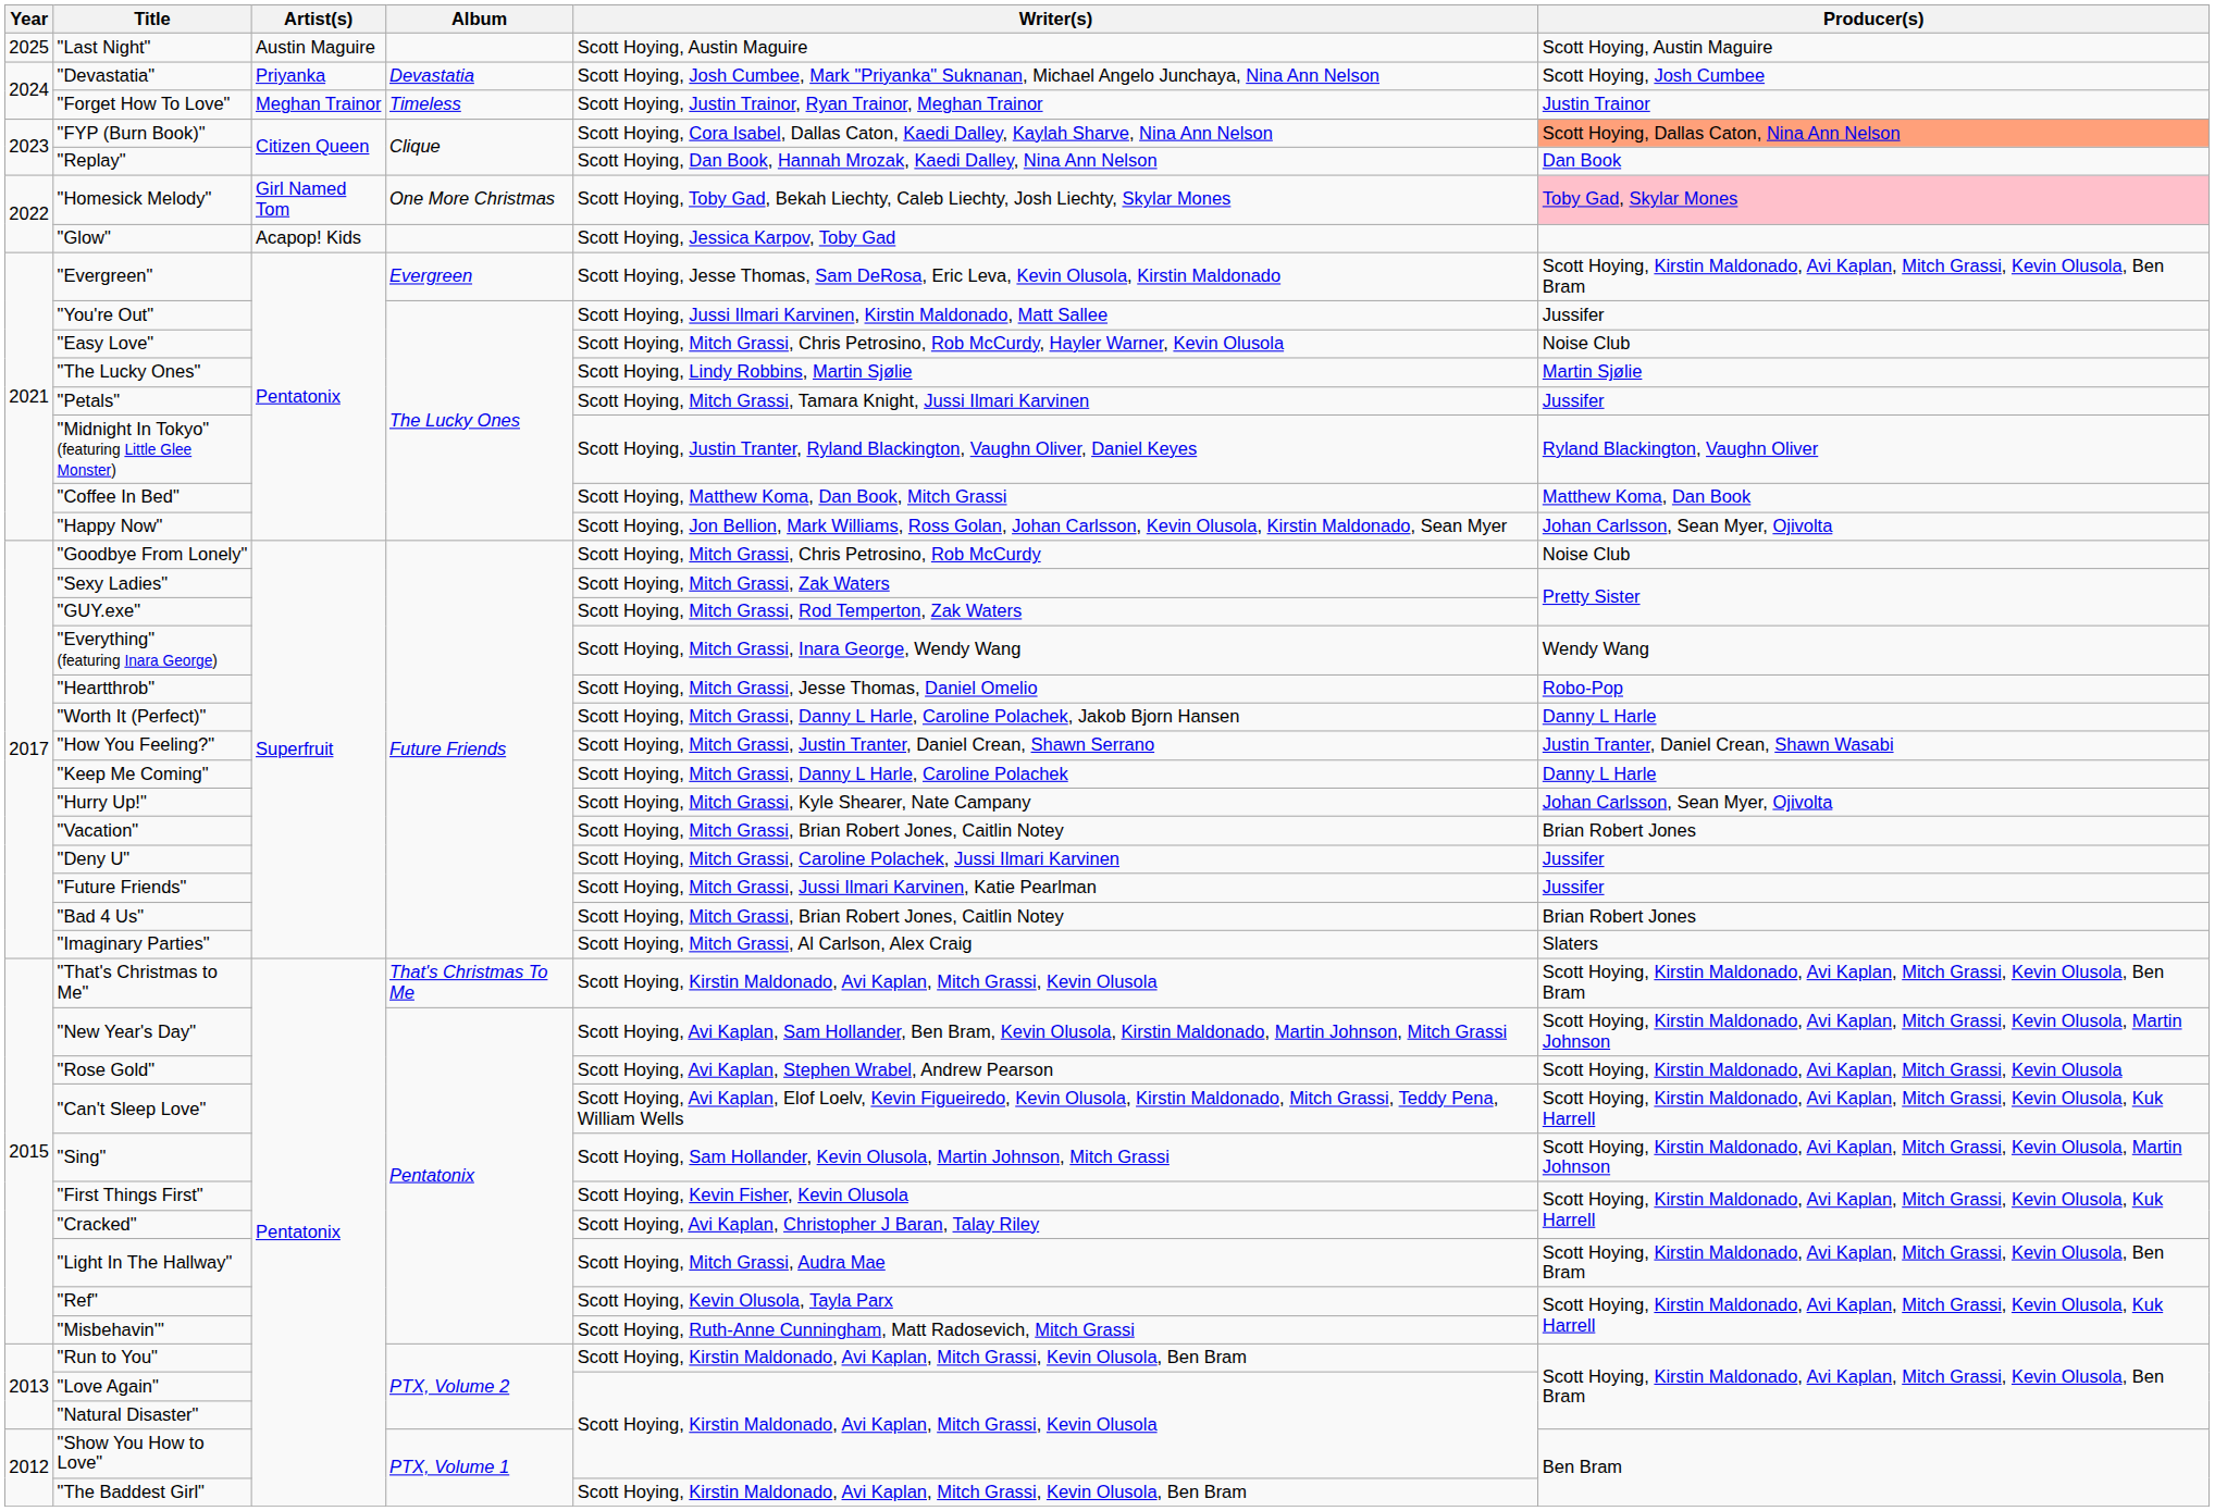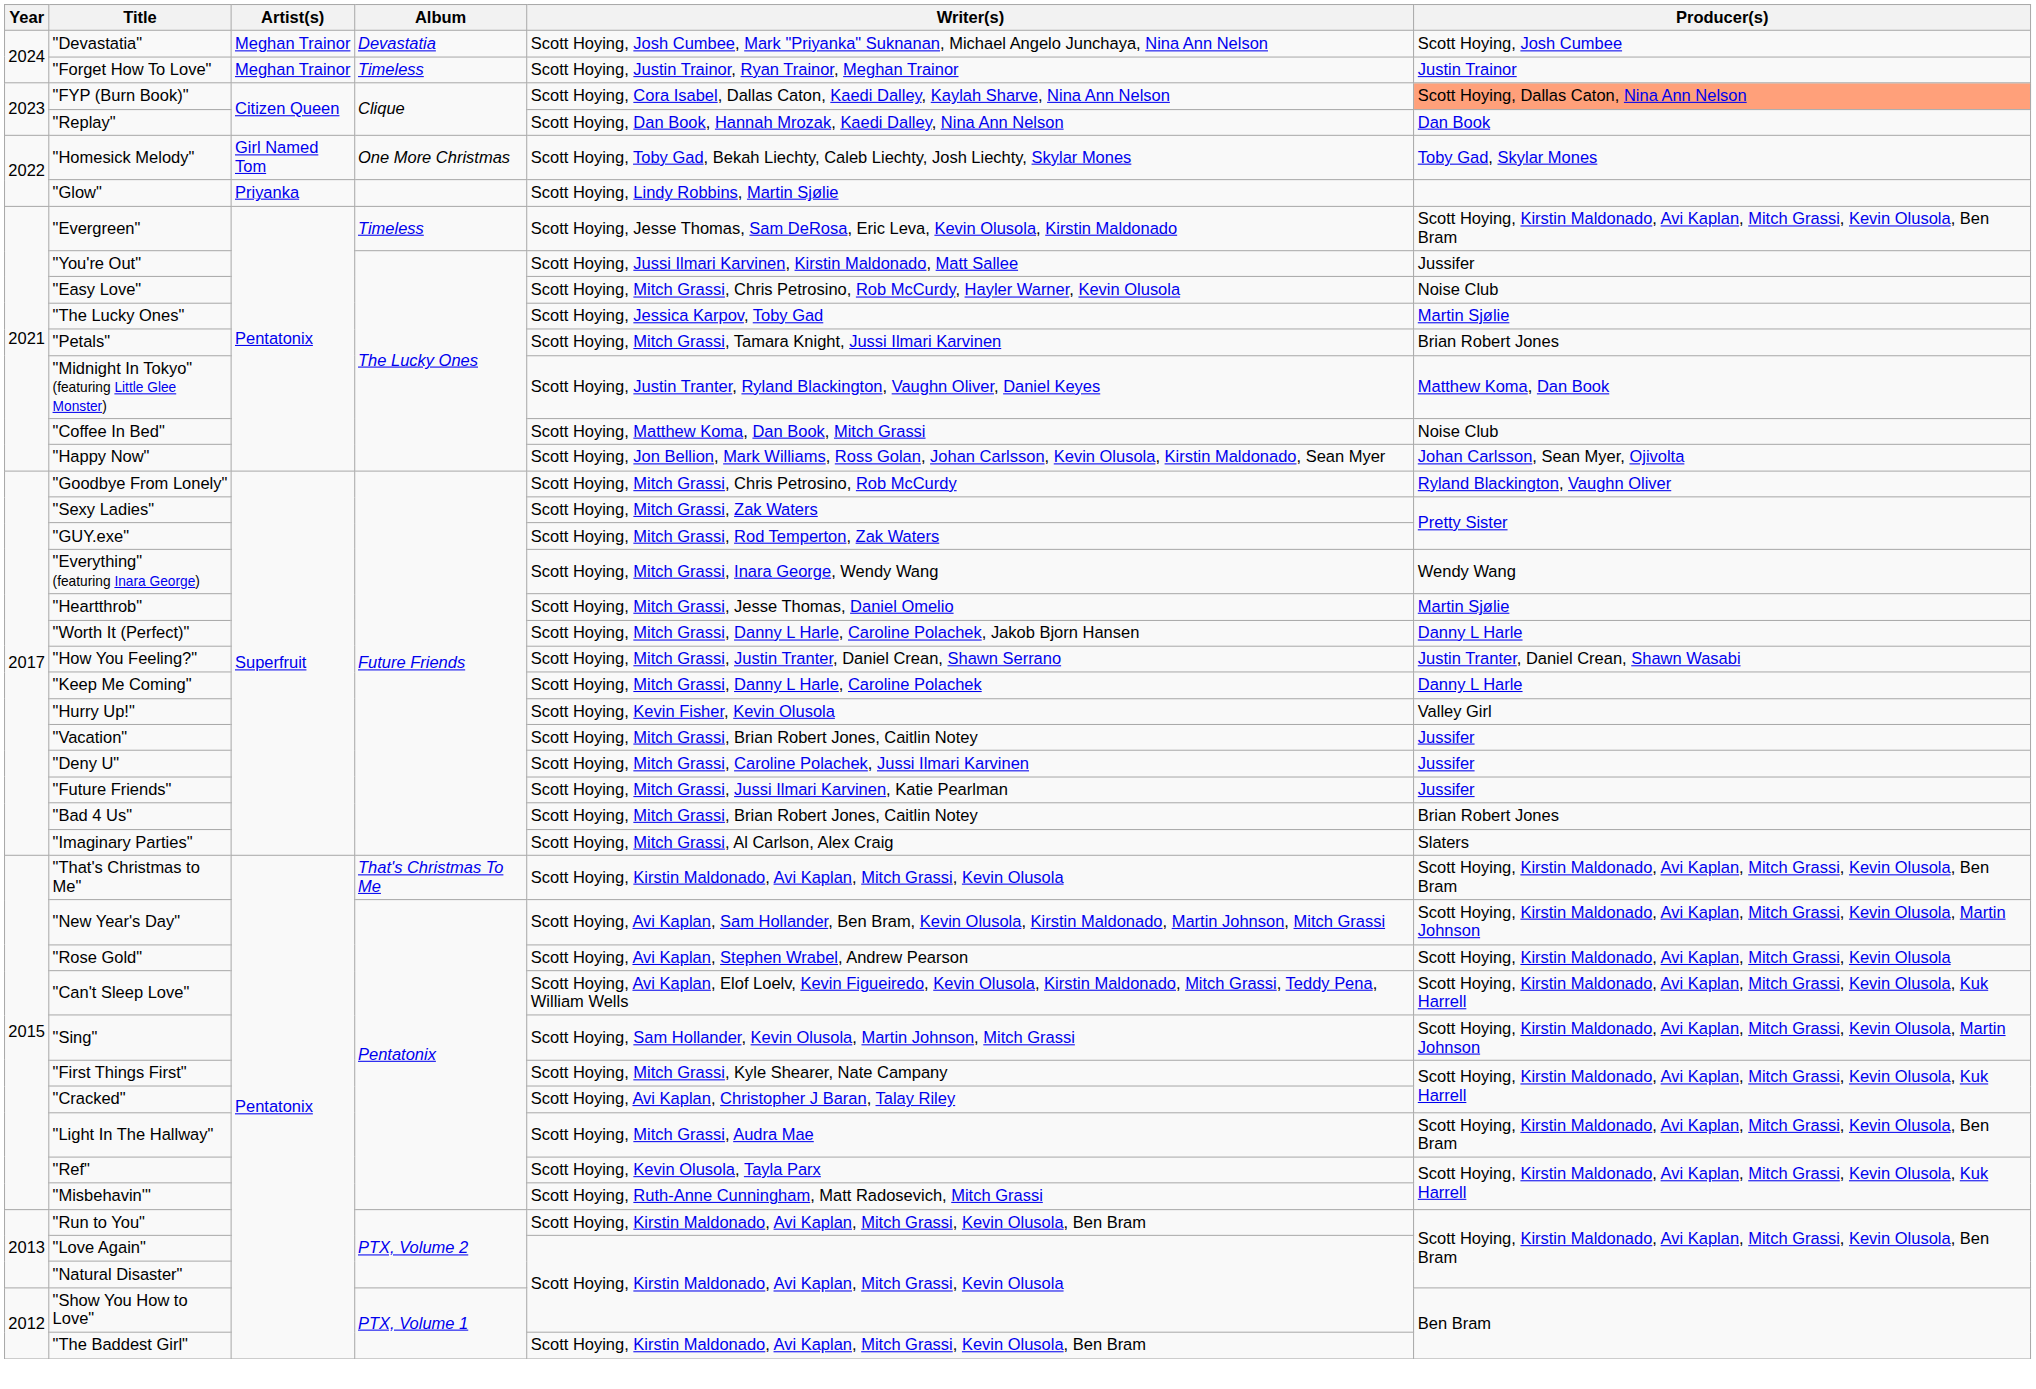- row: 2025 | "Last Night" | Austin Maguire | Scott Hoying, Austin Maguire | Scott Hoying, Austin Maguire
"Devastatia" | Artist(s): Priyanka -> Meghan Trainor
"Homesick Melody" | Producer(s): pink background -> no background
"Glow" | Artist(s): Acapop! Kids -> Priyanka
"Glow" | Writer(s): Scott Hoying, Jessica Karpov, Toby Gad -> Scott Hoying, Lindy Robbins, Martin Sjølie
"Evergreen" | Album: Evergreen -> Timeless
"The Lucky Ones" | Writer(s): Scott Hoying, Lindy Robbins, Martin Sjølie -> Scott Hoying, Jessica Karpov, Toby Gad
"Petals" | Producer(s): Jussifer -> Brian Robert Jones
"Midnight In Tokyo" (featuring Little Glee Monster) | Producer(s): Ryland Blackington, Vaughn Oliver -> Matthew Koma, Dan Book
"Coffee In Bed" | Producer(s): Matthew Koma, Dan Book -> Noise Club
"Goodbye From Lonely" | Producer(s): Noise Club -> Ryland Blackington, Vaughn Oliver
"Heartthrob" | Producer(s): Robo-Pop -> Martin Sjølie
"Hurry Up!" | Writer(s): Scott Hoying, Mitch Grassi, Kyle Shearer, Nate Campany -> Scott Hoying, Kevin Fisher, Kevin Olusola
"Hurry Up!" | Producer(s): Johan Carlsson, Sean Myer, Ojivolta -> Valley Girl
"Vacation" | Producer(s): Brian Robert Jones -> Jussifer
"First Things First" | Writer(s): Scott Hoying, Kevin Fisher, Kevin Olusola -> Scott Hoying, Mitch Grassi, Kyle Shearer, Nate Campany
